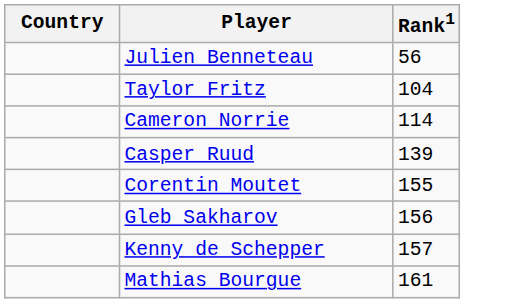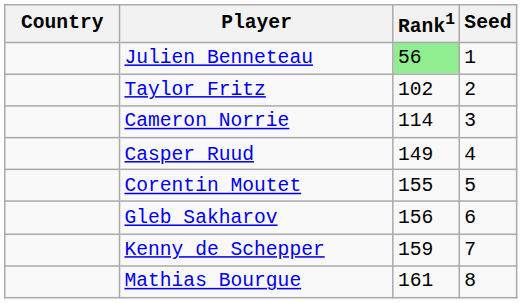+ column: Seed | 1 | 2 | 3 | 4 | 5 | 6 | 7 | 8
Julien Benneteau | Rank1: no background -> lightgreen background
Taylor Fritz | Rank1: 104 -> 102
Casper Ruud | Rank1: 139 -> 149
Kenny de Schepper | Rank1: 157 -> 159
